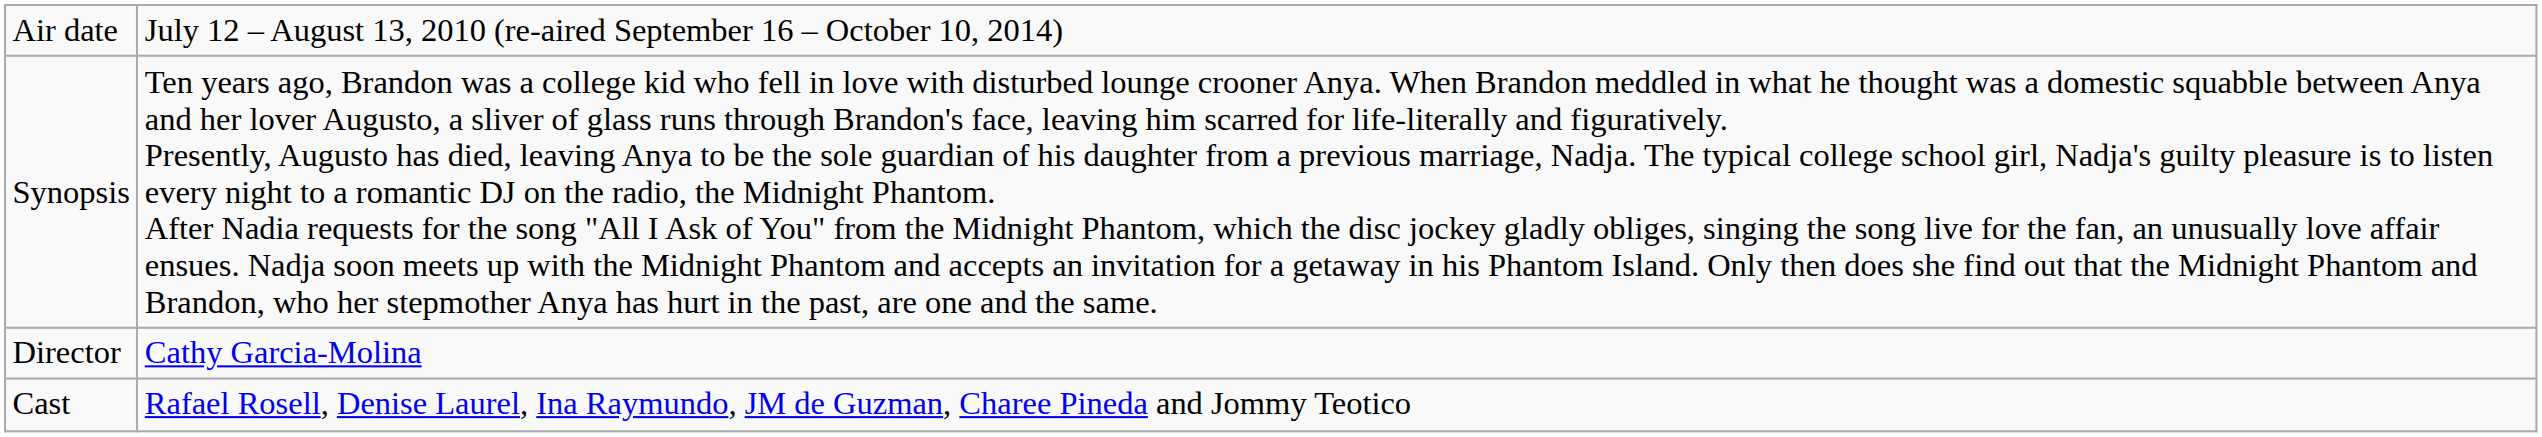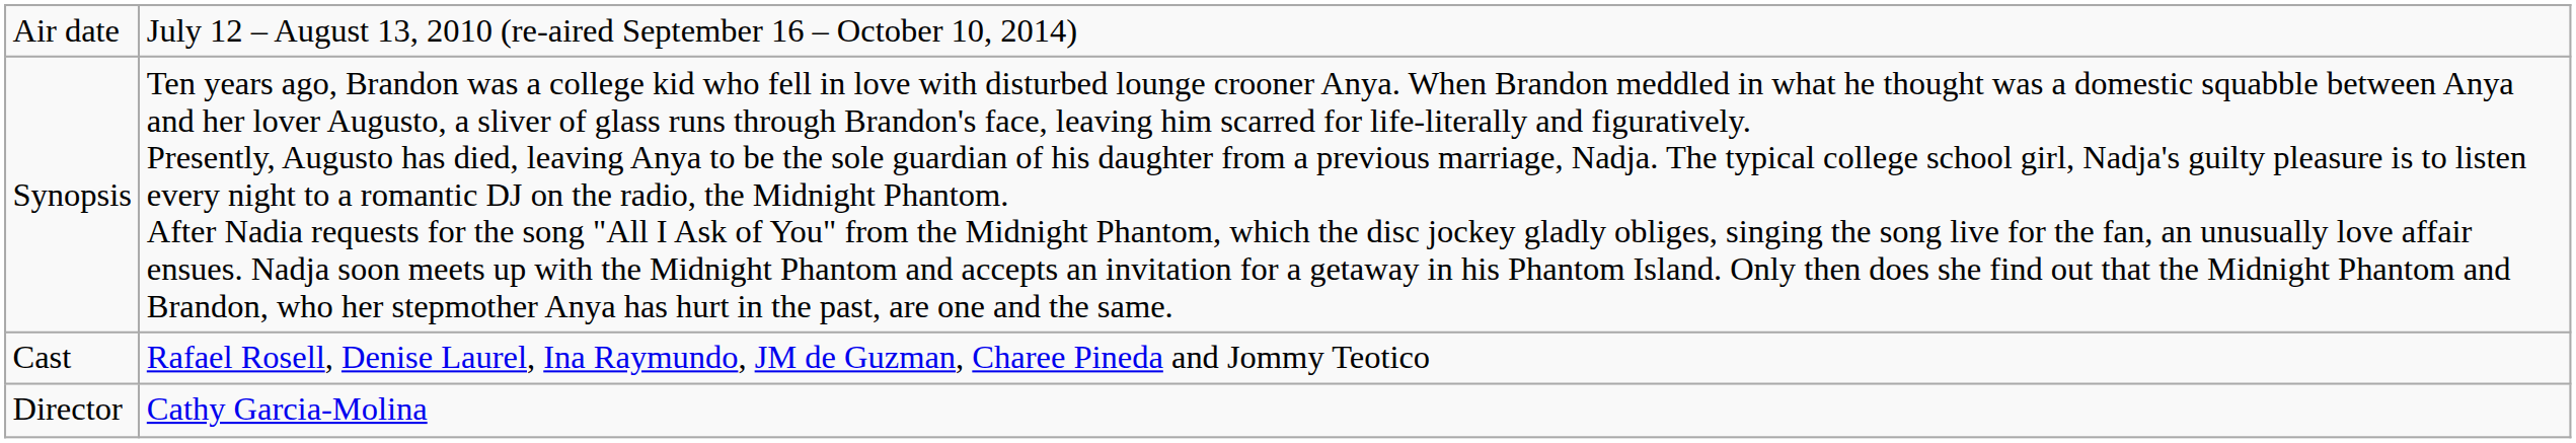rows swapped: Director <-> Cast
